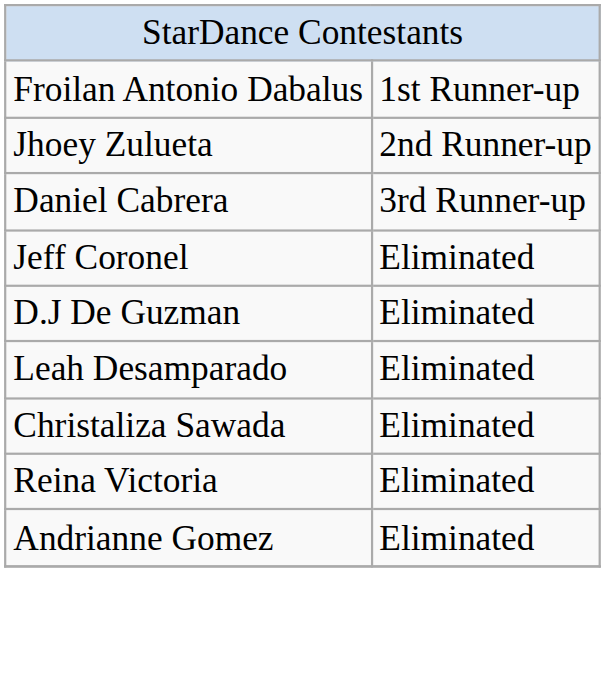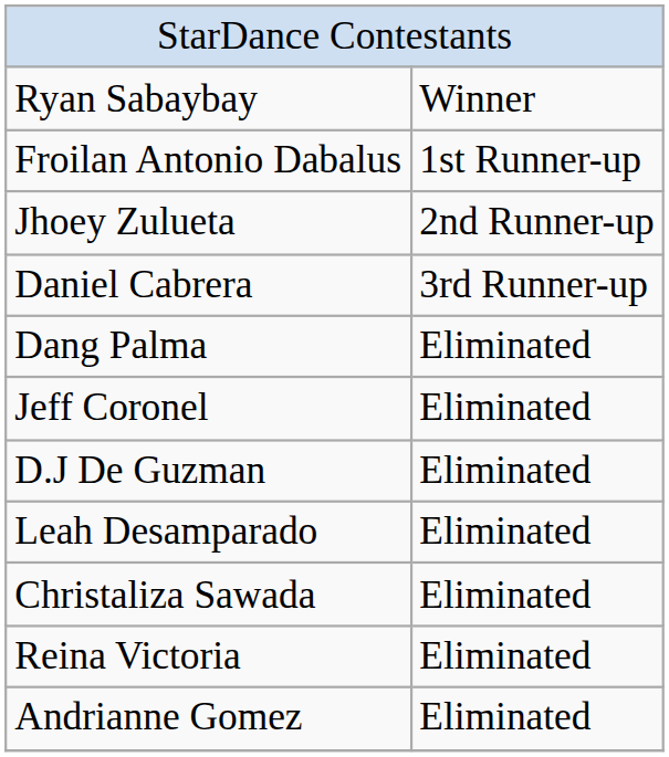+ row: Ryan Sabaybay | Winner
+ row: Dang Palma | Eliminated
